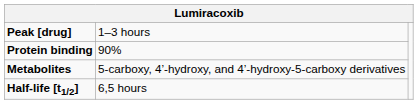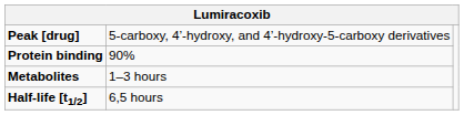Peak [drug] | column 2: 1–3 hours -> 5-carboxy, 4’-hydroxy, and 4’-hydroxy-5-carboxy derivatives
Metabolites | column 2: 5-carboxy, 4’-hydroxy, and 4’-hydroxy-5-carboxy derivatives -> 1–3 hours
